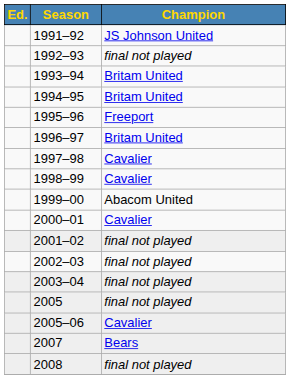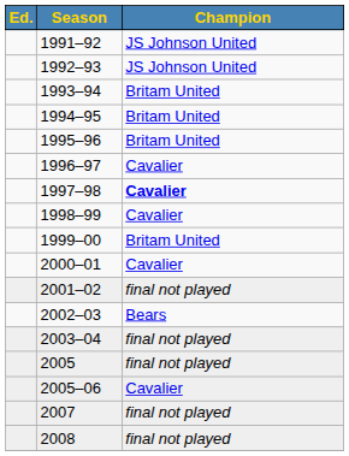1992–93 | Champion: final not played -> JS Johnson United
1995–96 | Champion: Freeport -> Britam United
1996–97 | Champion: Britam United -> Cavalier
1997–98 | Champion: normal -> bold
1999–00 | Champion: Abacom United -> Britam United
2002–03 | Champion: final not played -> Bears
2007 | Champion: Bears -> final not played
